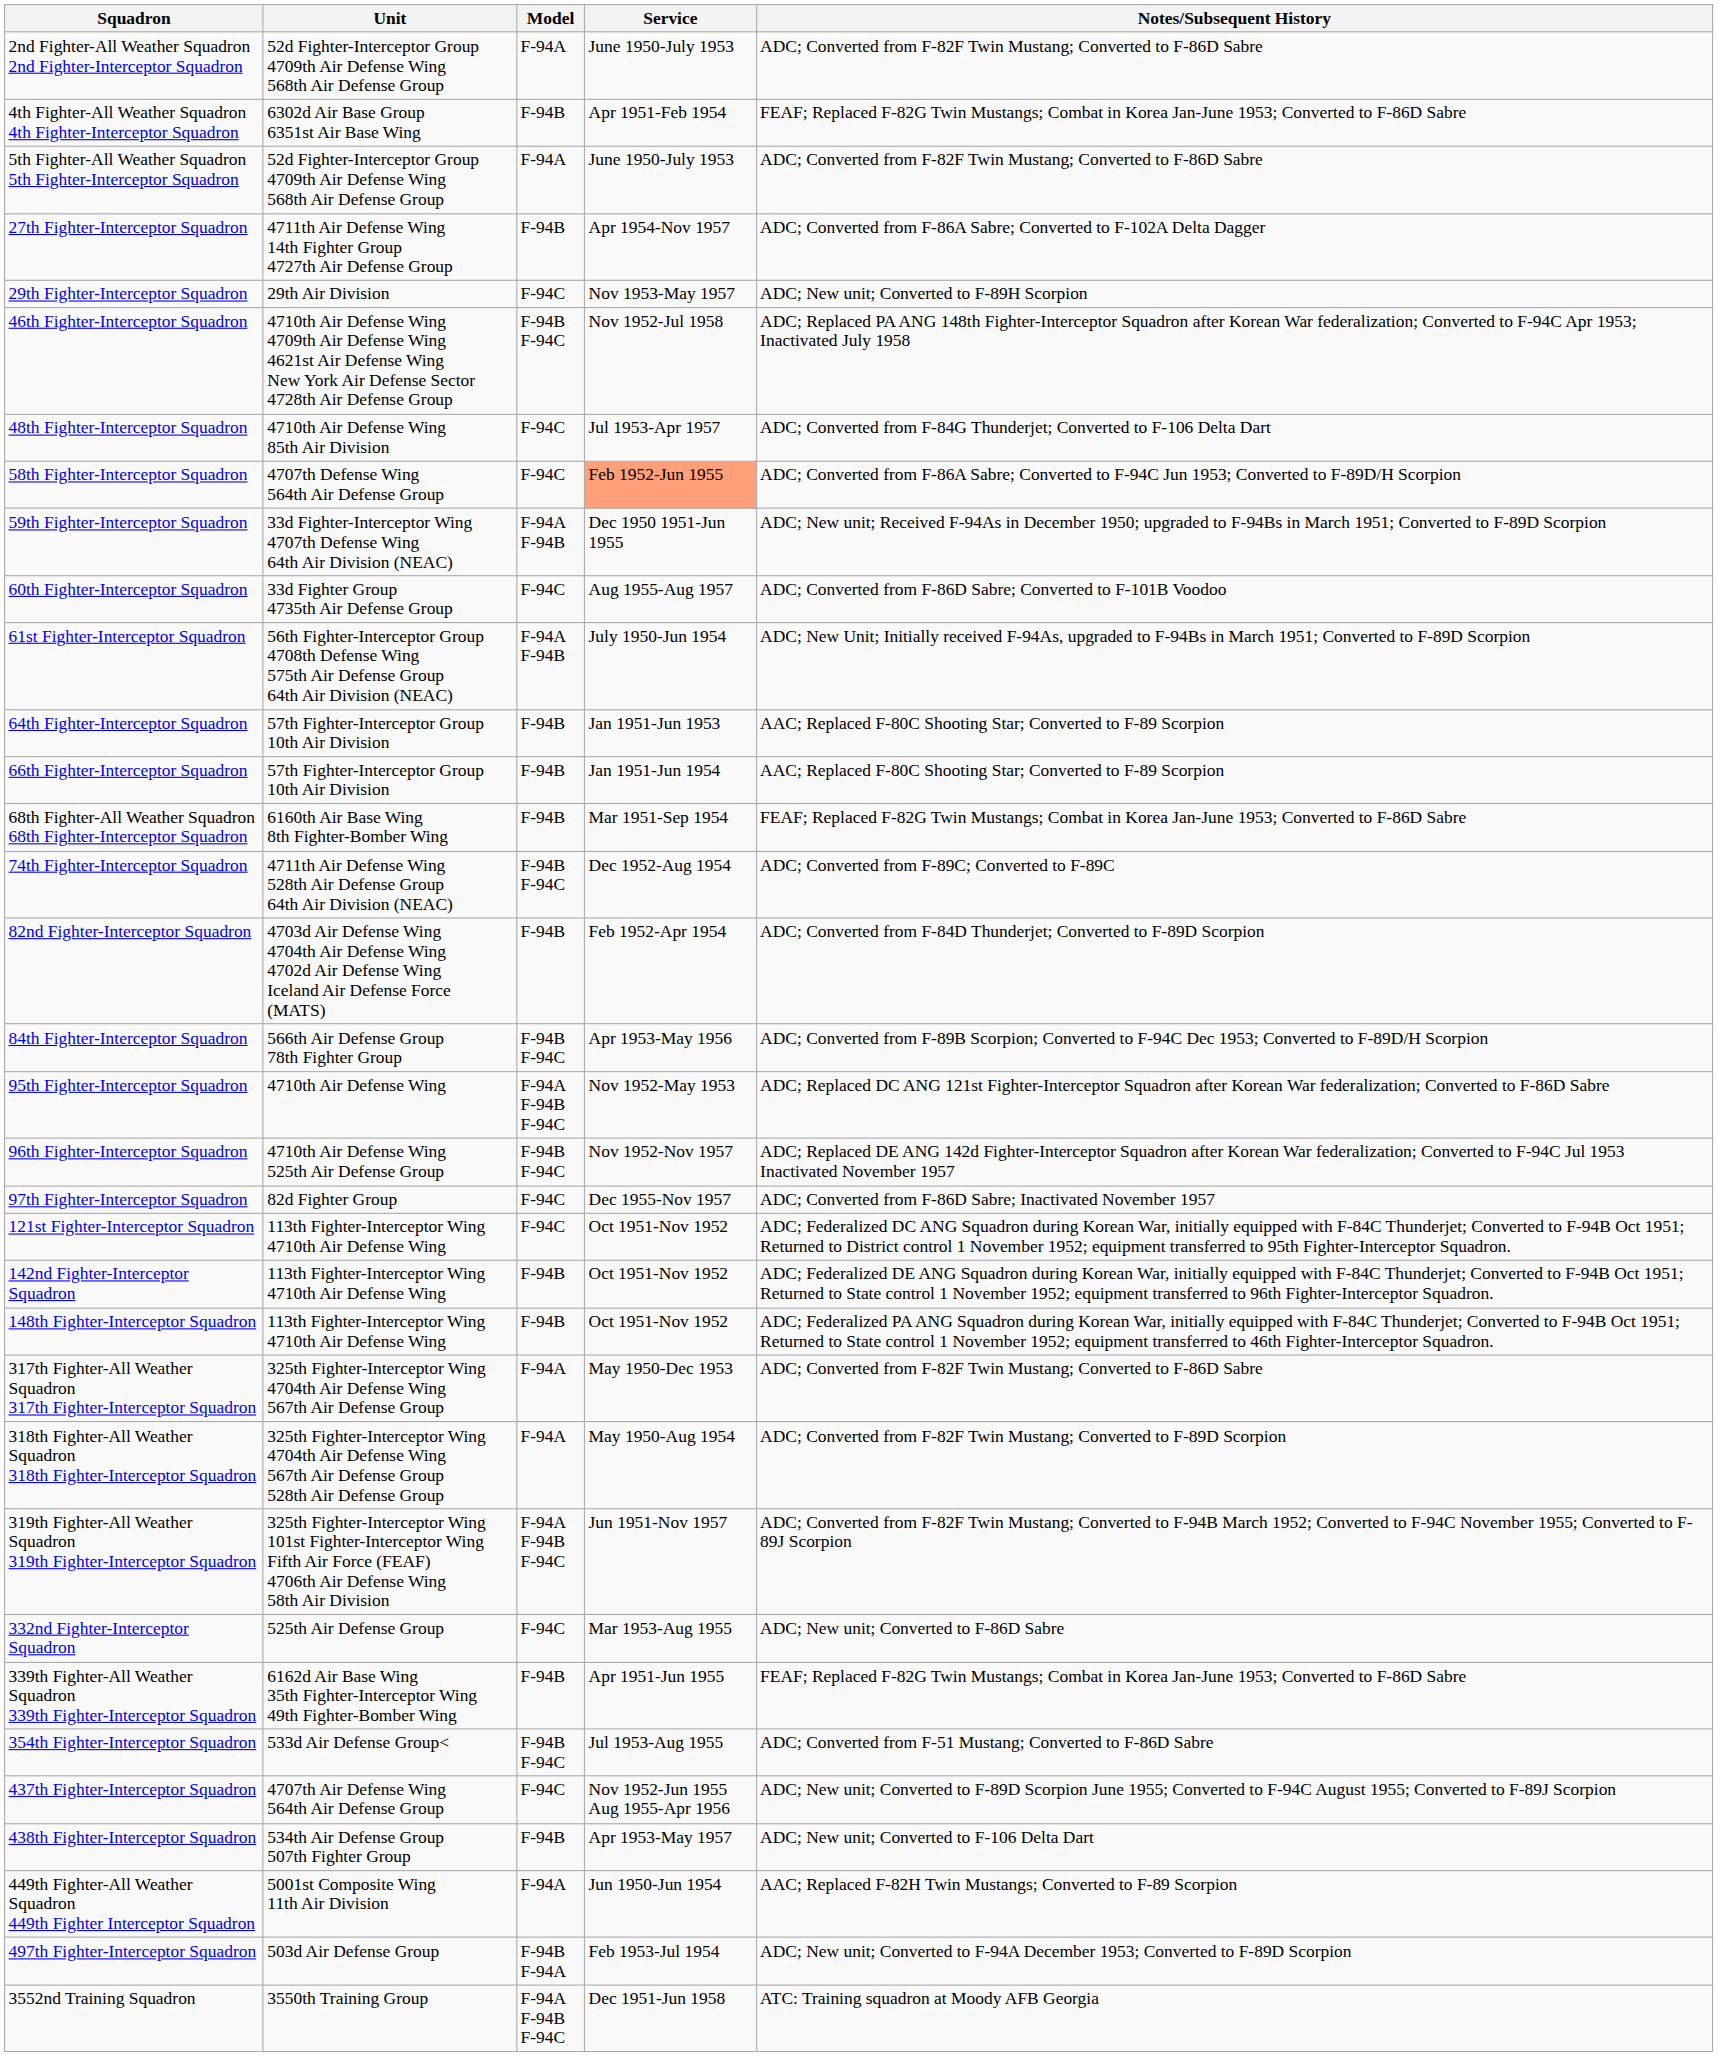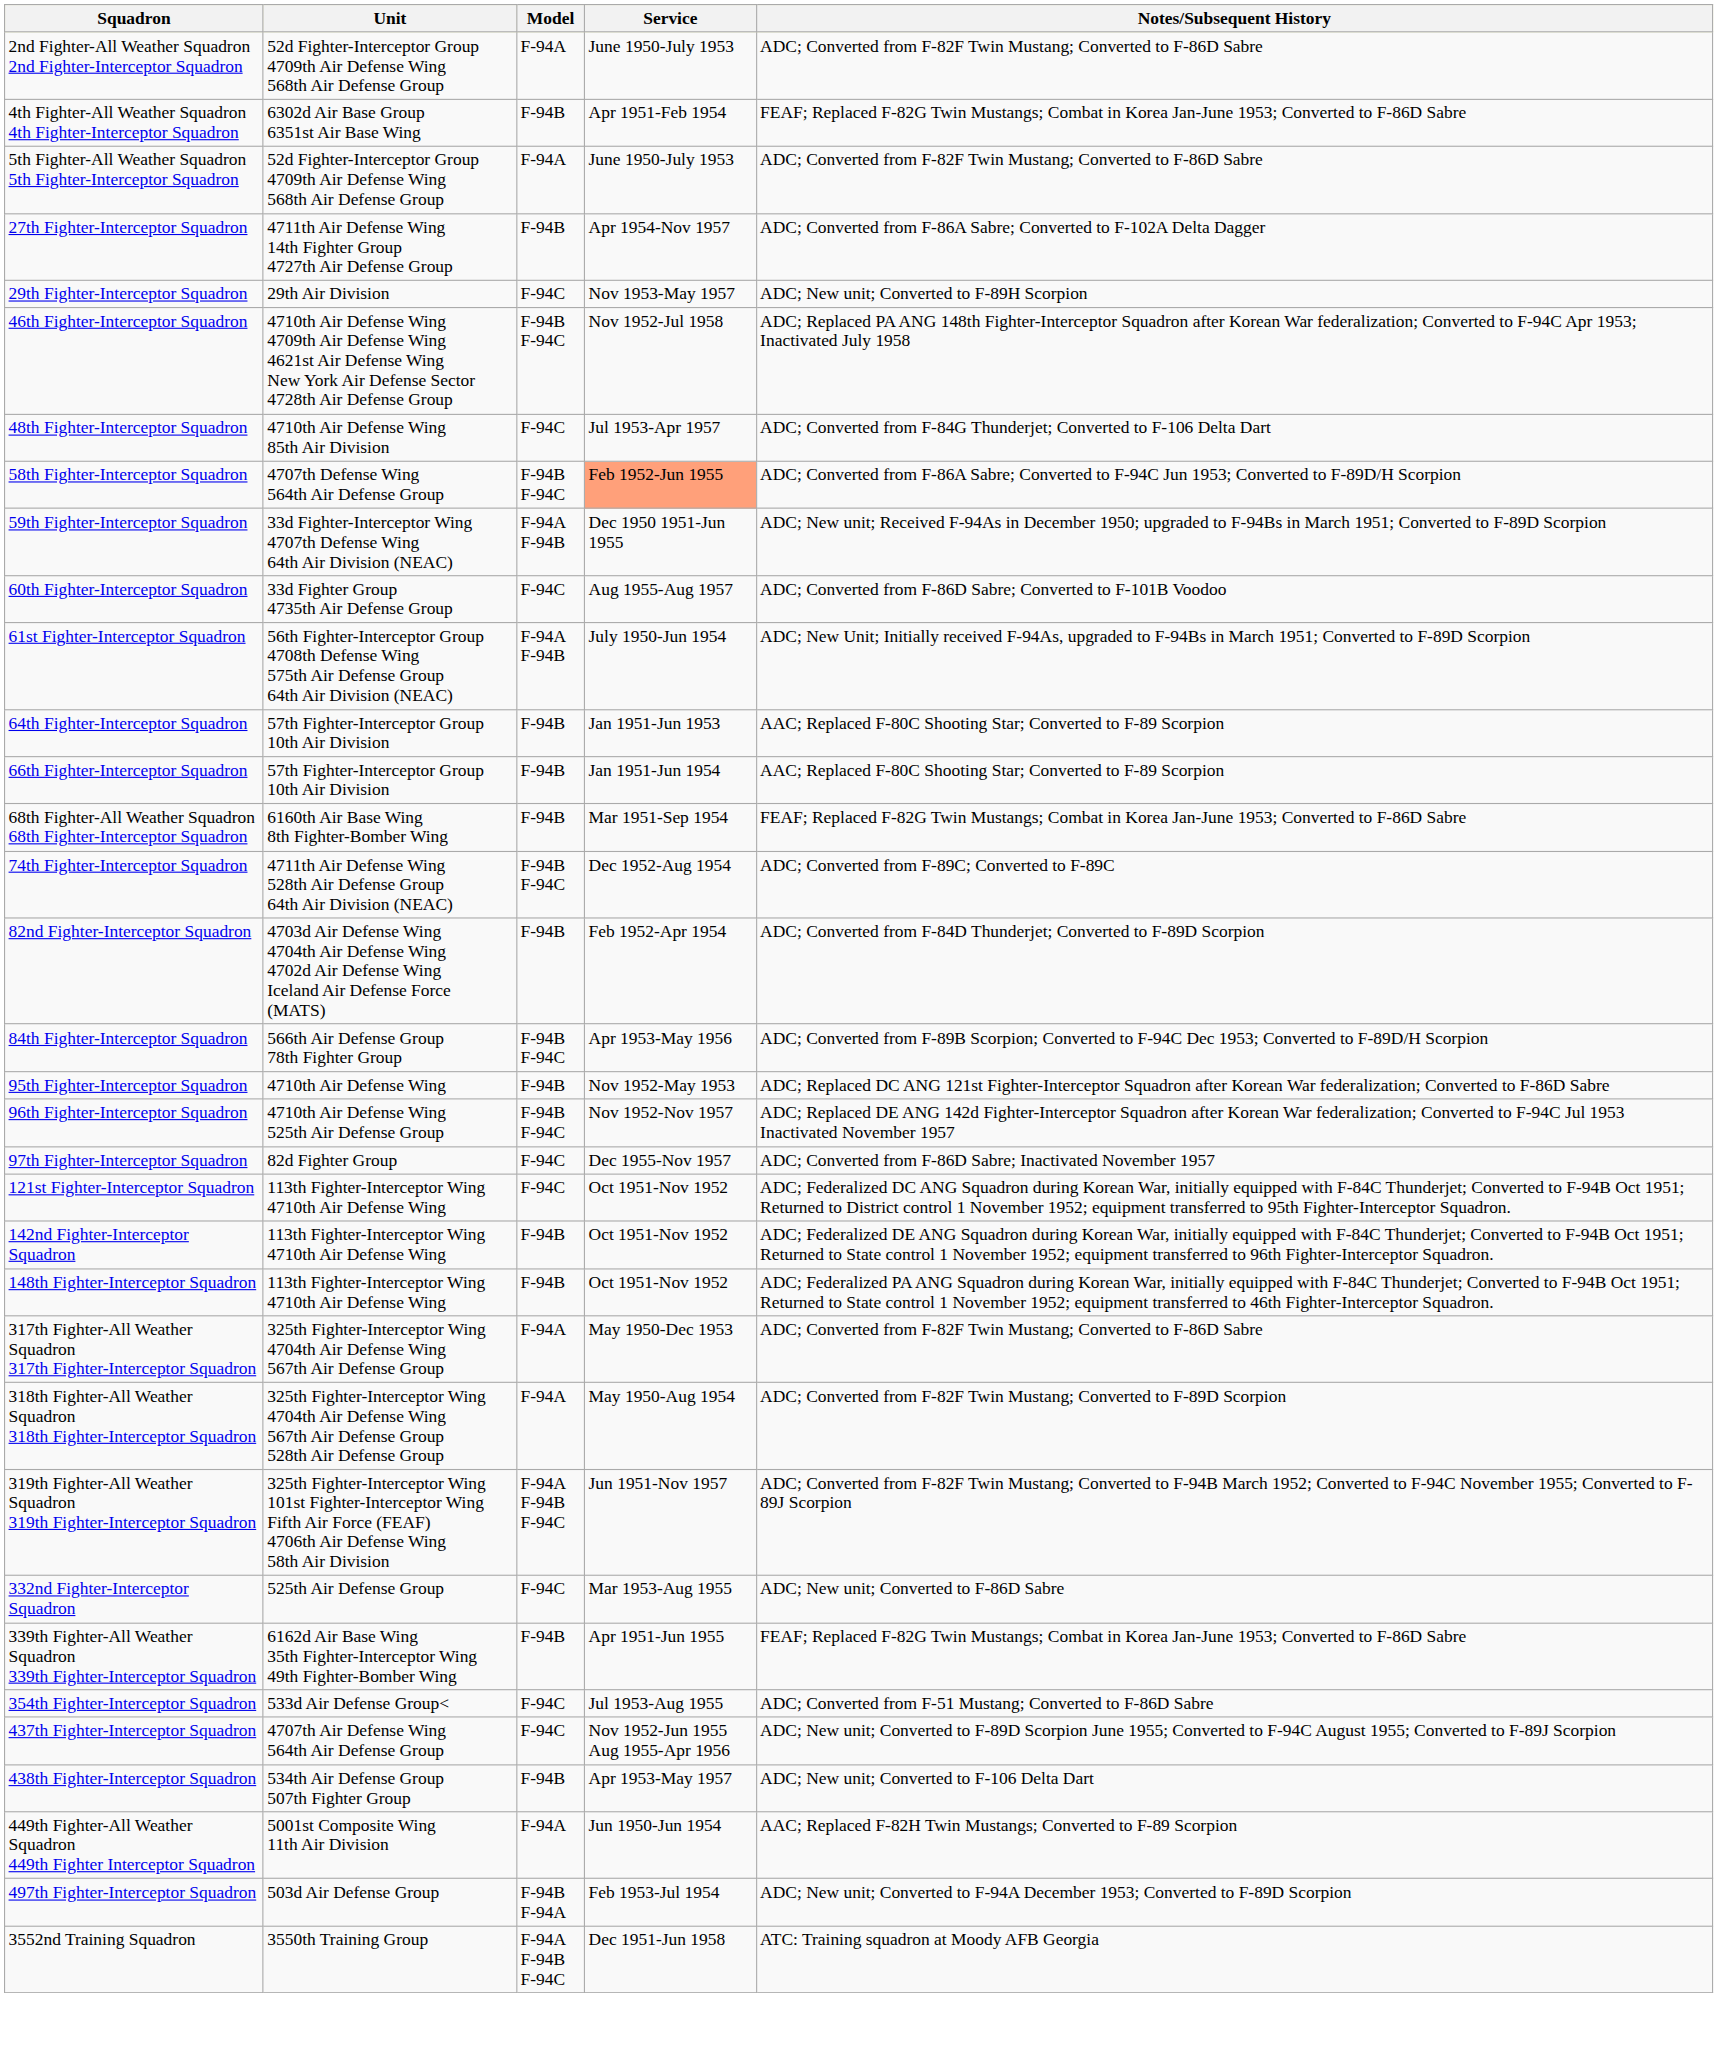58th Fighter-Interceptor Squadron | Model: F-94C -> F-94B F-94C
95th Fighter-Interceptor Squadron | Model: F-94A F-94B F-94C -> F-94B
354th Fighter-Interceptor Squadron | Model: F-94B F-94C -> F-94C
